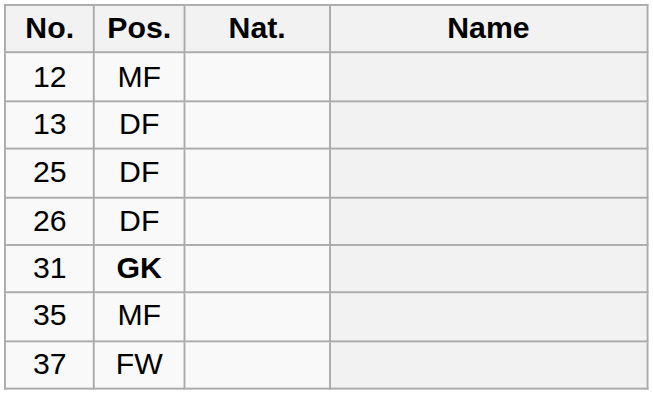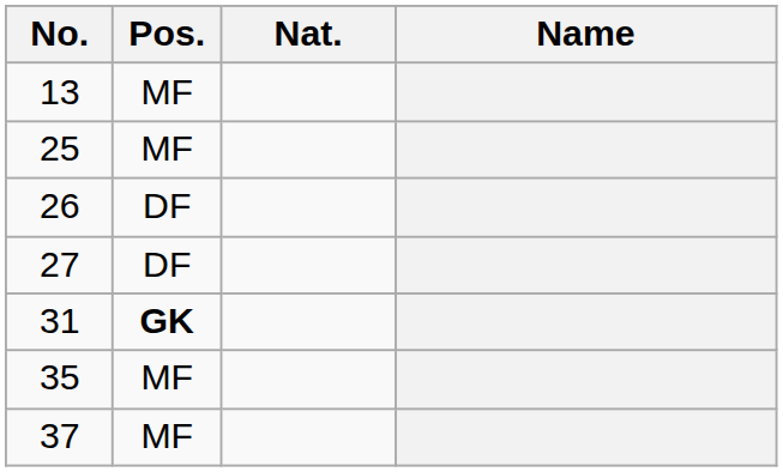- row: 12 | MF
13 | Pos.: DF -> MF
25 | Pos.: DF -> MF
+ row: 27 | DF
37 | Pos.: FW -> MF
